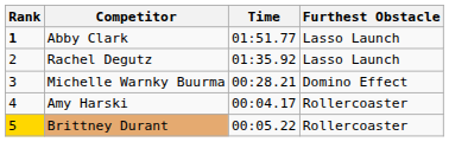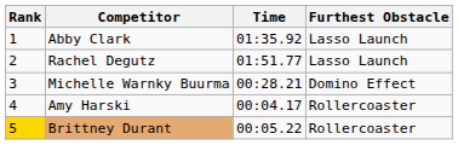Abby Clark | Rank: bold -> normal
Abby Clark | Time: 01:51.77 -> 01:35.92
Rachel Degutz | Time: 01:35.92 -> 01:51.77
